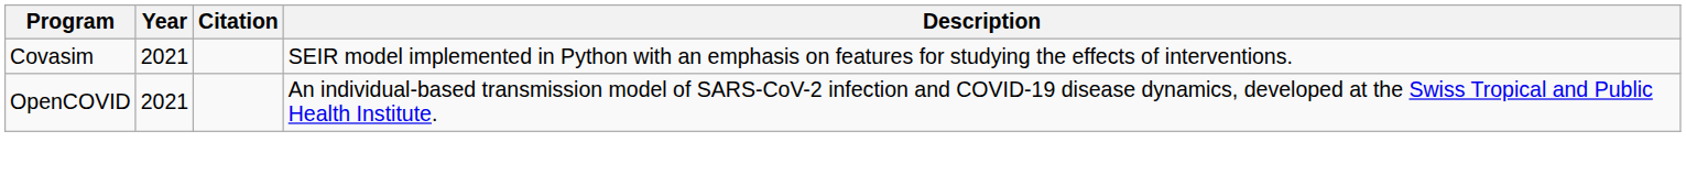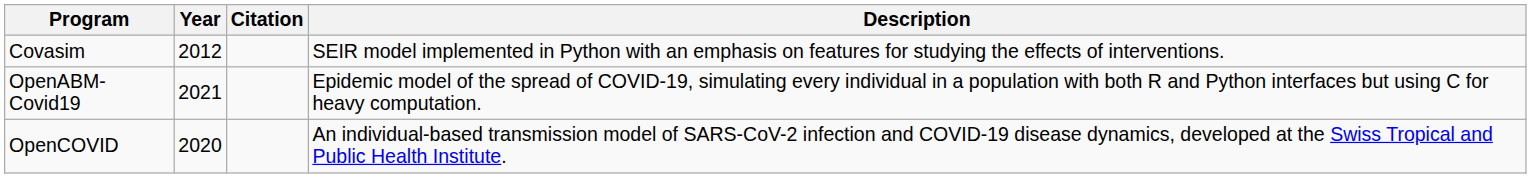Covasim | Year: 2021 -> 2012
+ row: OpenABM-Covid19 | 2021 | Epidemic model of the spread of COVID-19, simulating every individual in a population with both R and Python interfaces but using C for heavy computation.
OpenCOVID | Year: 2021 -> 2020
